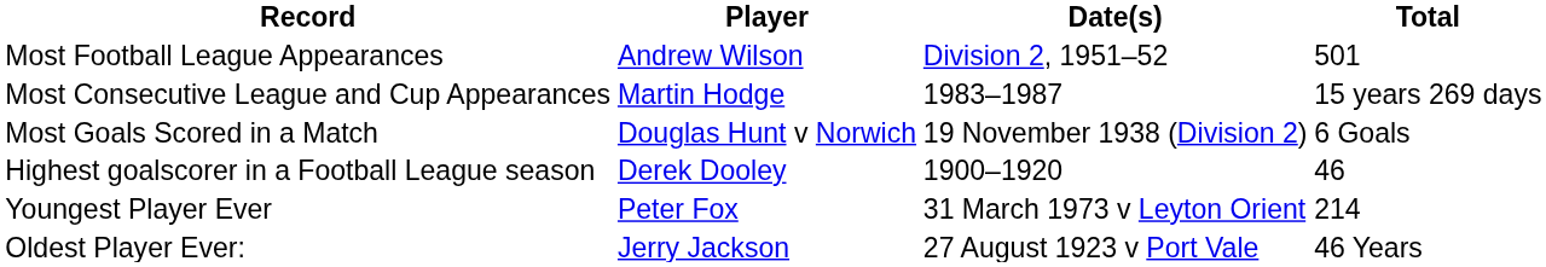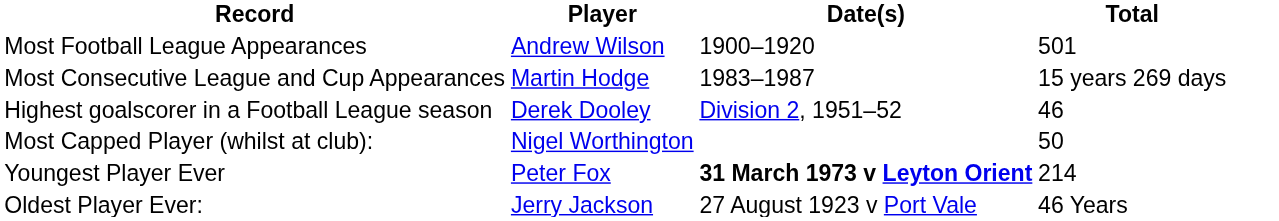Most Football League Appearances | Date(s): Division 2, 1951–52 -> 1900–1920
- row: Most Goals Scored in a Match | Douglas Hunt v Norwich | 19 November 1938 (Division 2) | 6 Goals
Highest goalscorer in a Football League season | Date(s): 1900–1920 -> Division 2, 1951–52
+ row: Most Capped Player (whilst at club): | Nigel Worthington | 50
Youngest Player Ever | Date(s): normal -> bold
